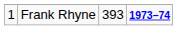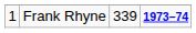Frank Rhyne | column 3: 393 -> 339
